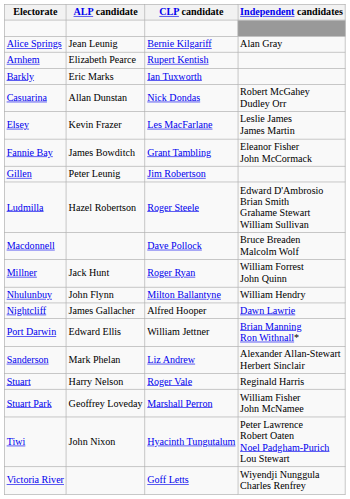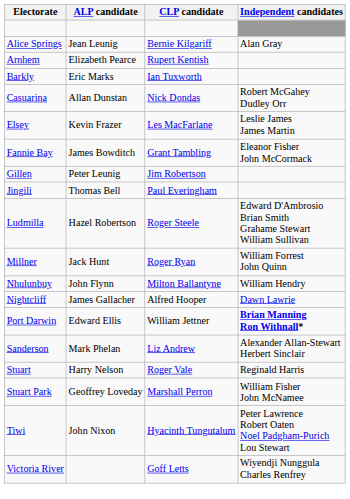+ row: Jingili | Thomas Bell | Paul Everingham
- row: Macdonnell | Dave Pollock | Bruce Breaden Malcolm Wolf
Port Darwin | Independent candidates: normal -> bold
